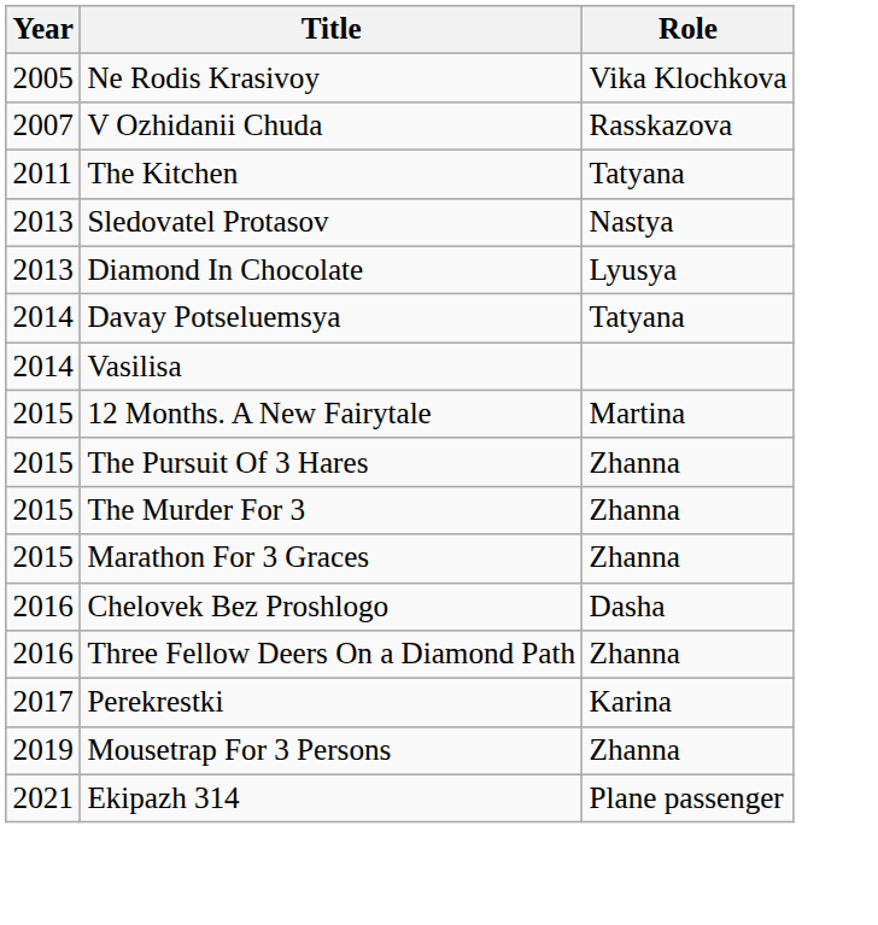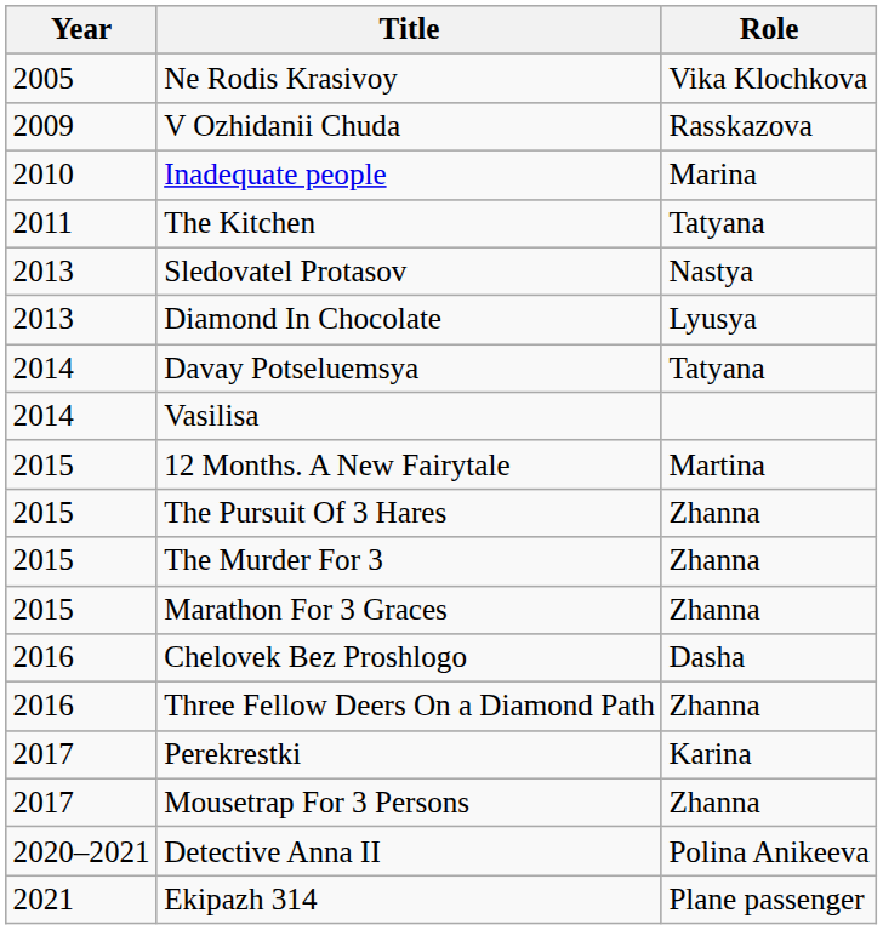V Ozhidanii Chuda | Year: 2007 -> 2009
+ row: 2010 | Inadequate people | Marina
Mousetrap For 3 Persons | Year: 2019 -> 2017
+ row: 2020–2021 | Detective Anna II | Polina Anikeeva
